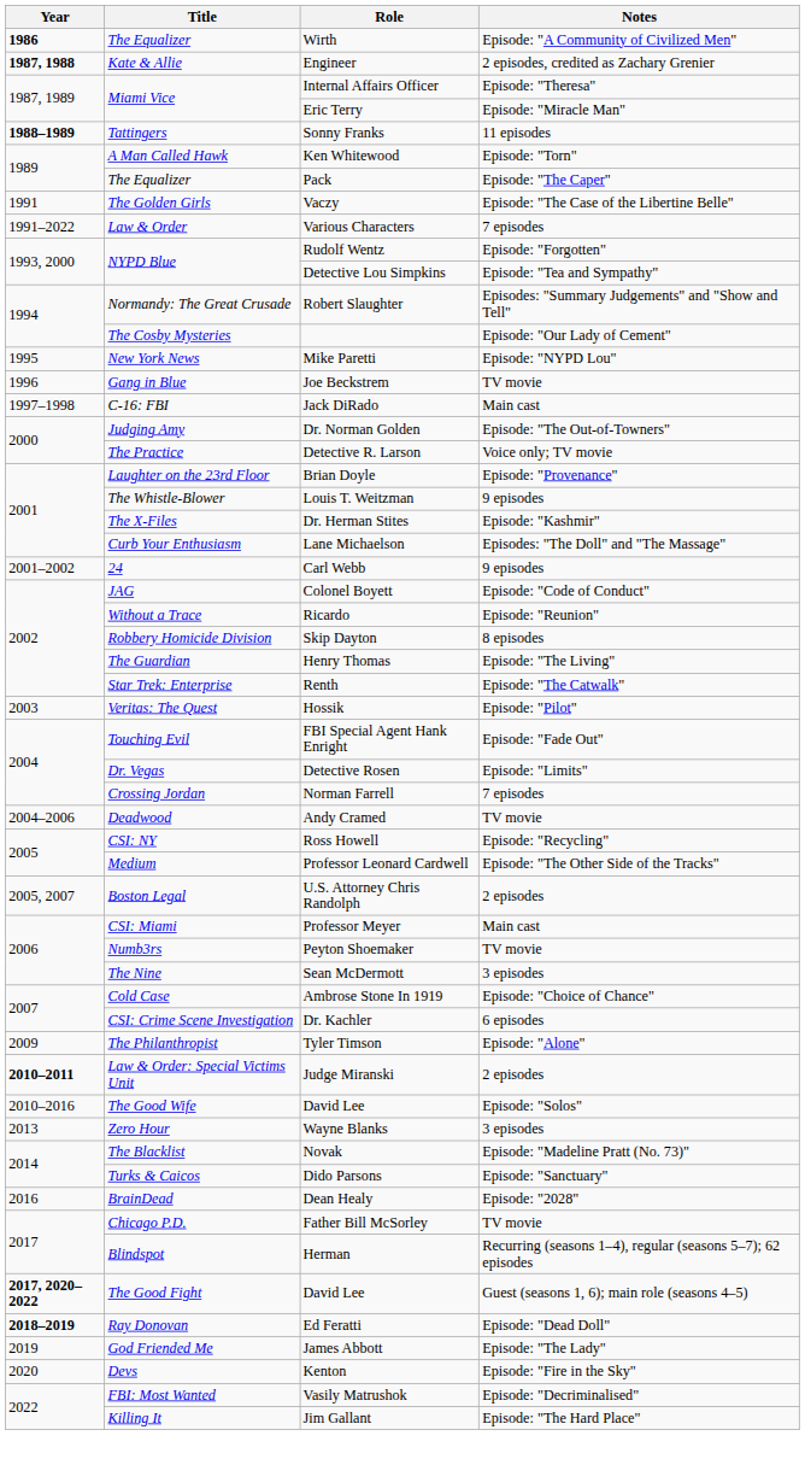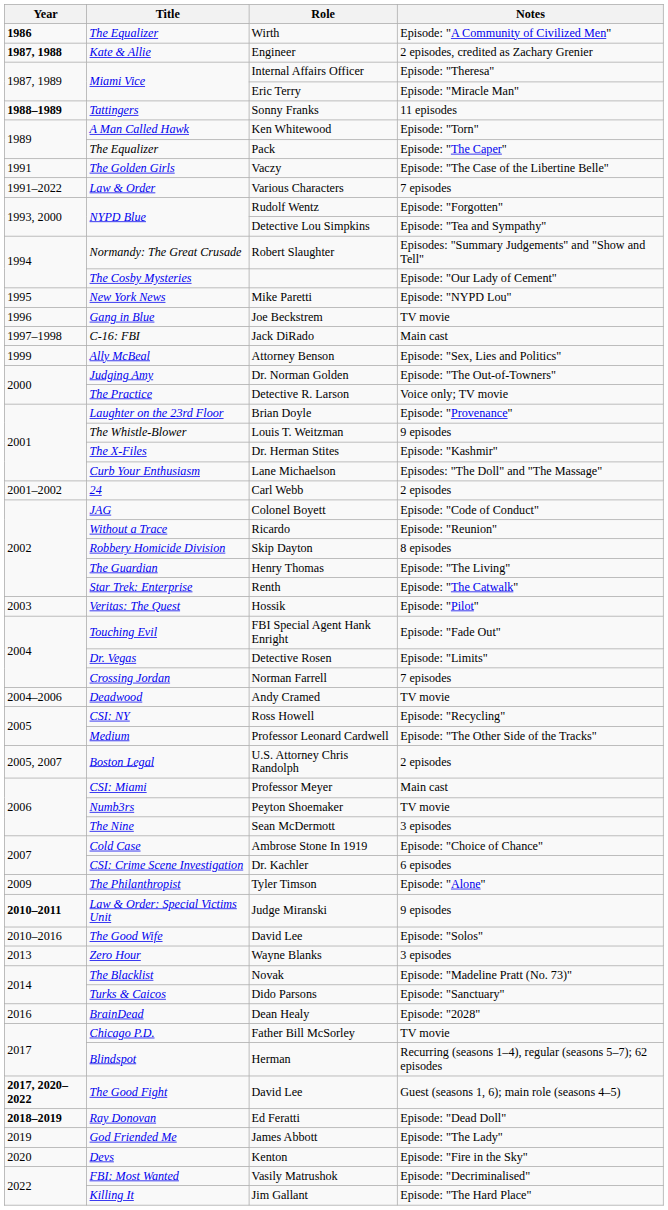+ row: 1999 | Ally McBeal | Attorney Benson | Episode: "Sex, Lies and Politics"
Carl Webb | Notes: 9 episodes -> 2 episodes
Judge Miranski | Notes: 2 episodes -> 9 episodes
